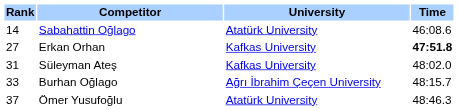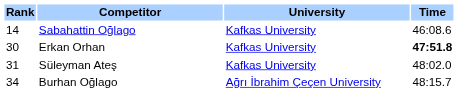Sabahattin Oğlago | University: Atatürk University -> Kafkas University
Erkan Orhan | Rank: 27 -> 30
Burhan Oğlago | Rank: 33 -> 34
- row: 37 | Ömer Yusufoğlu | Atatürk University | 48:46.3
